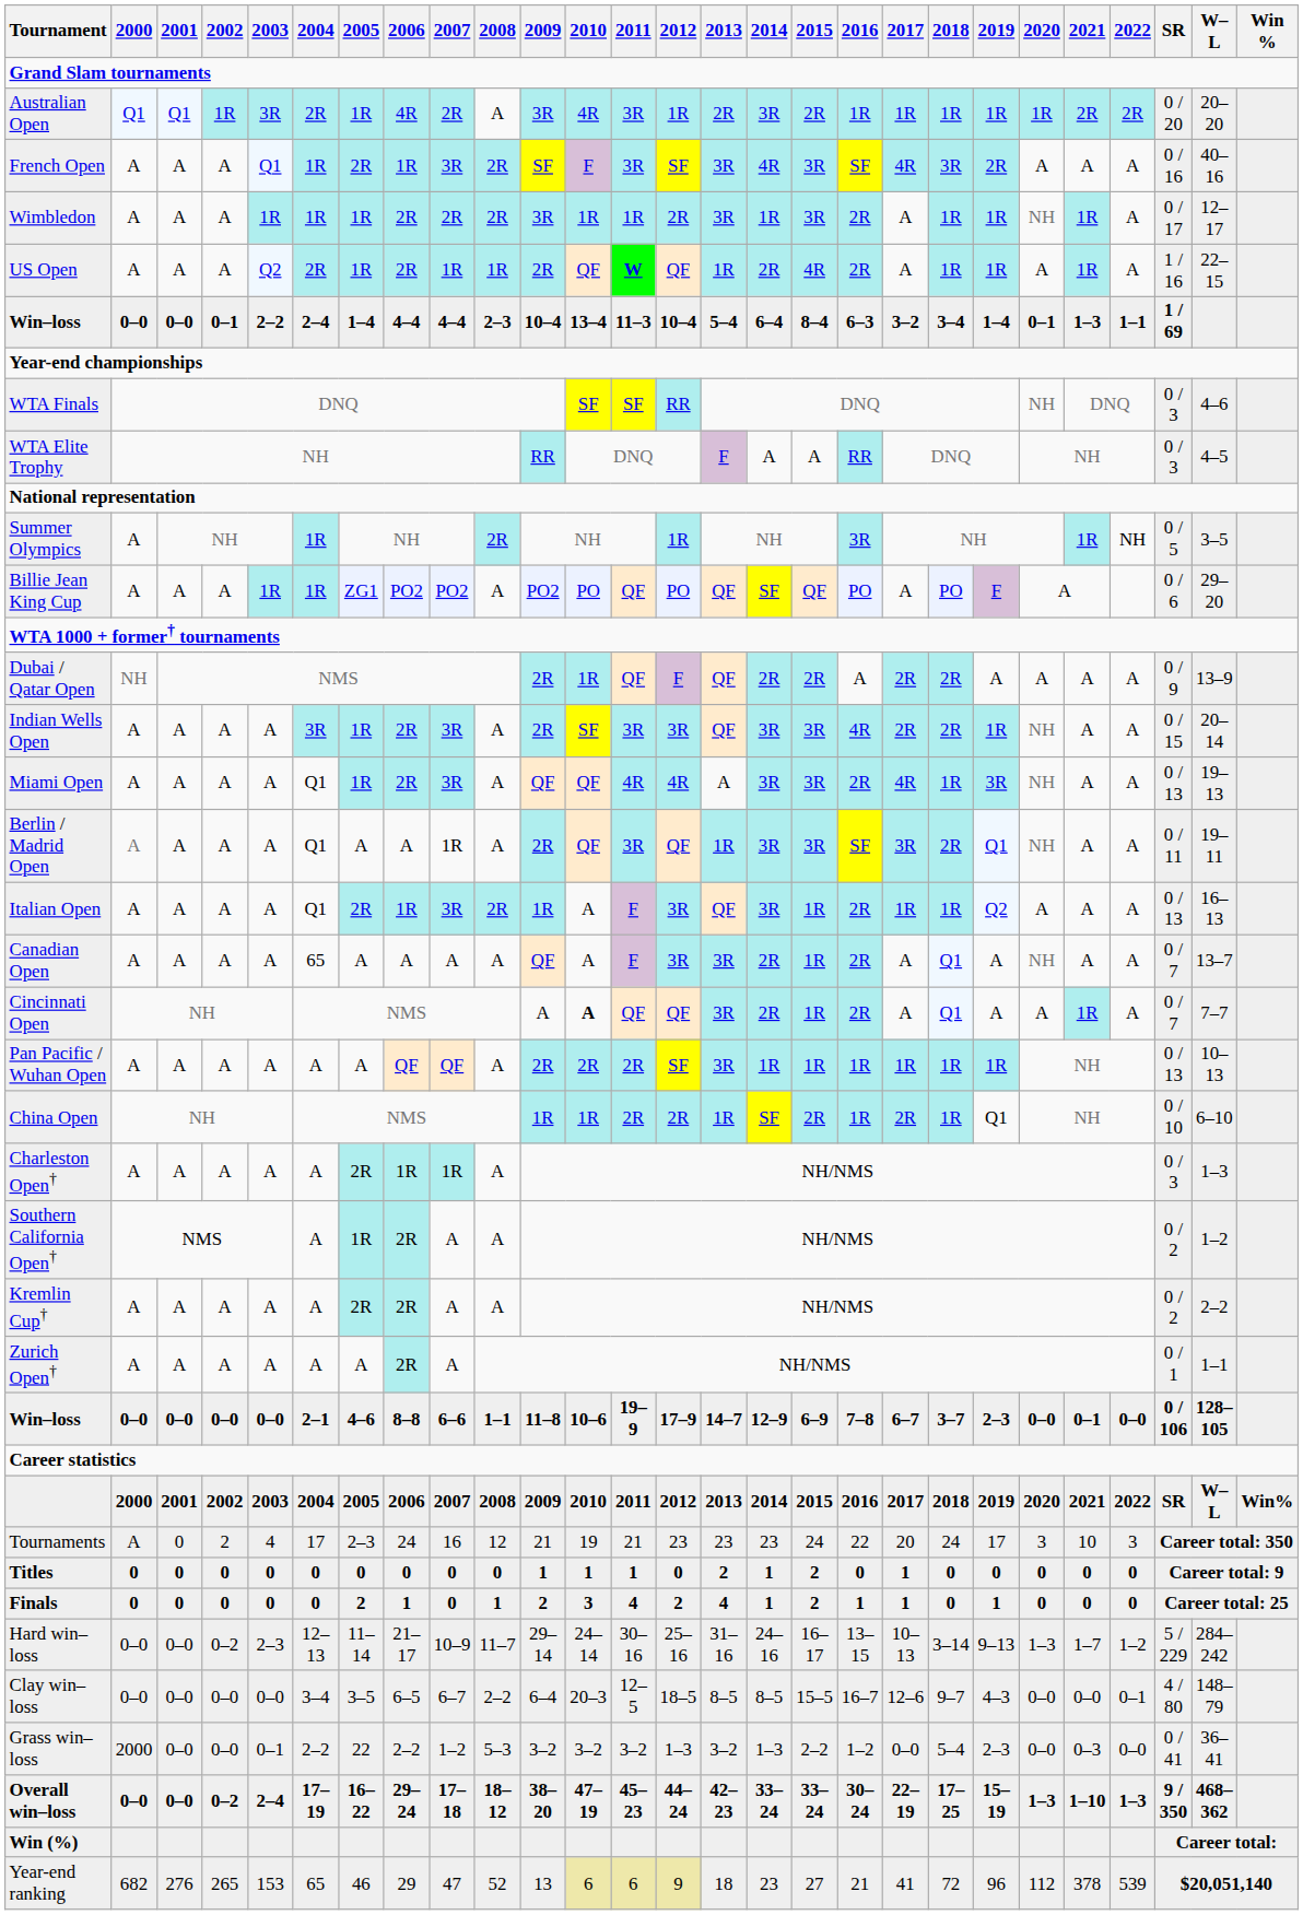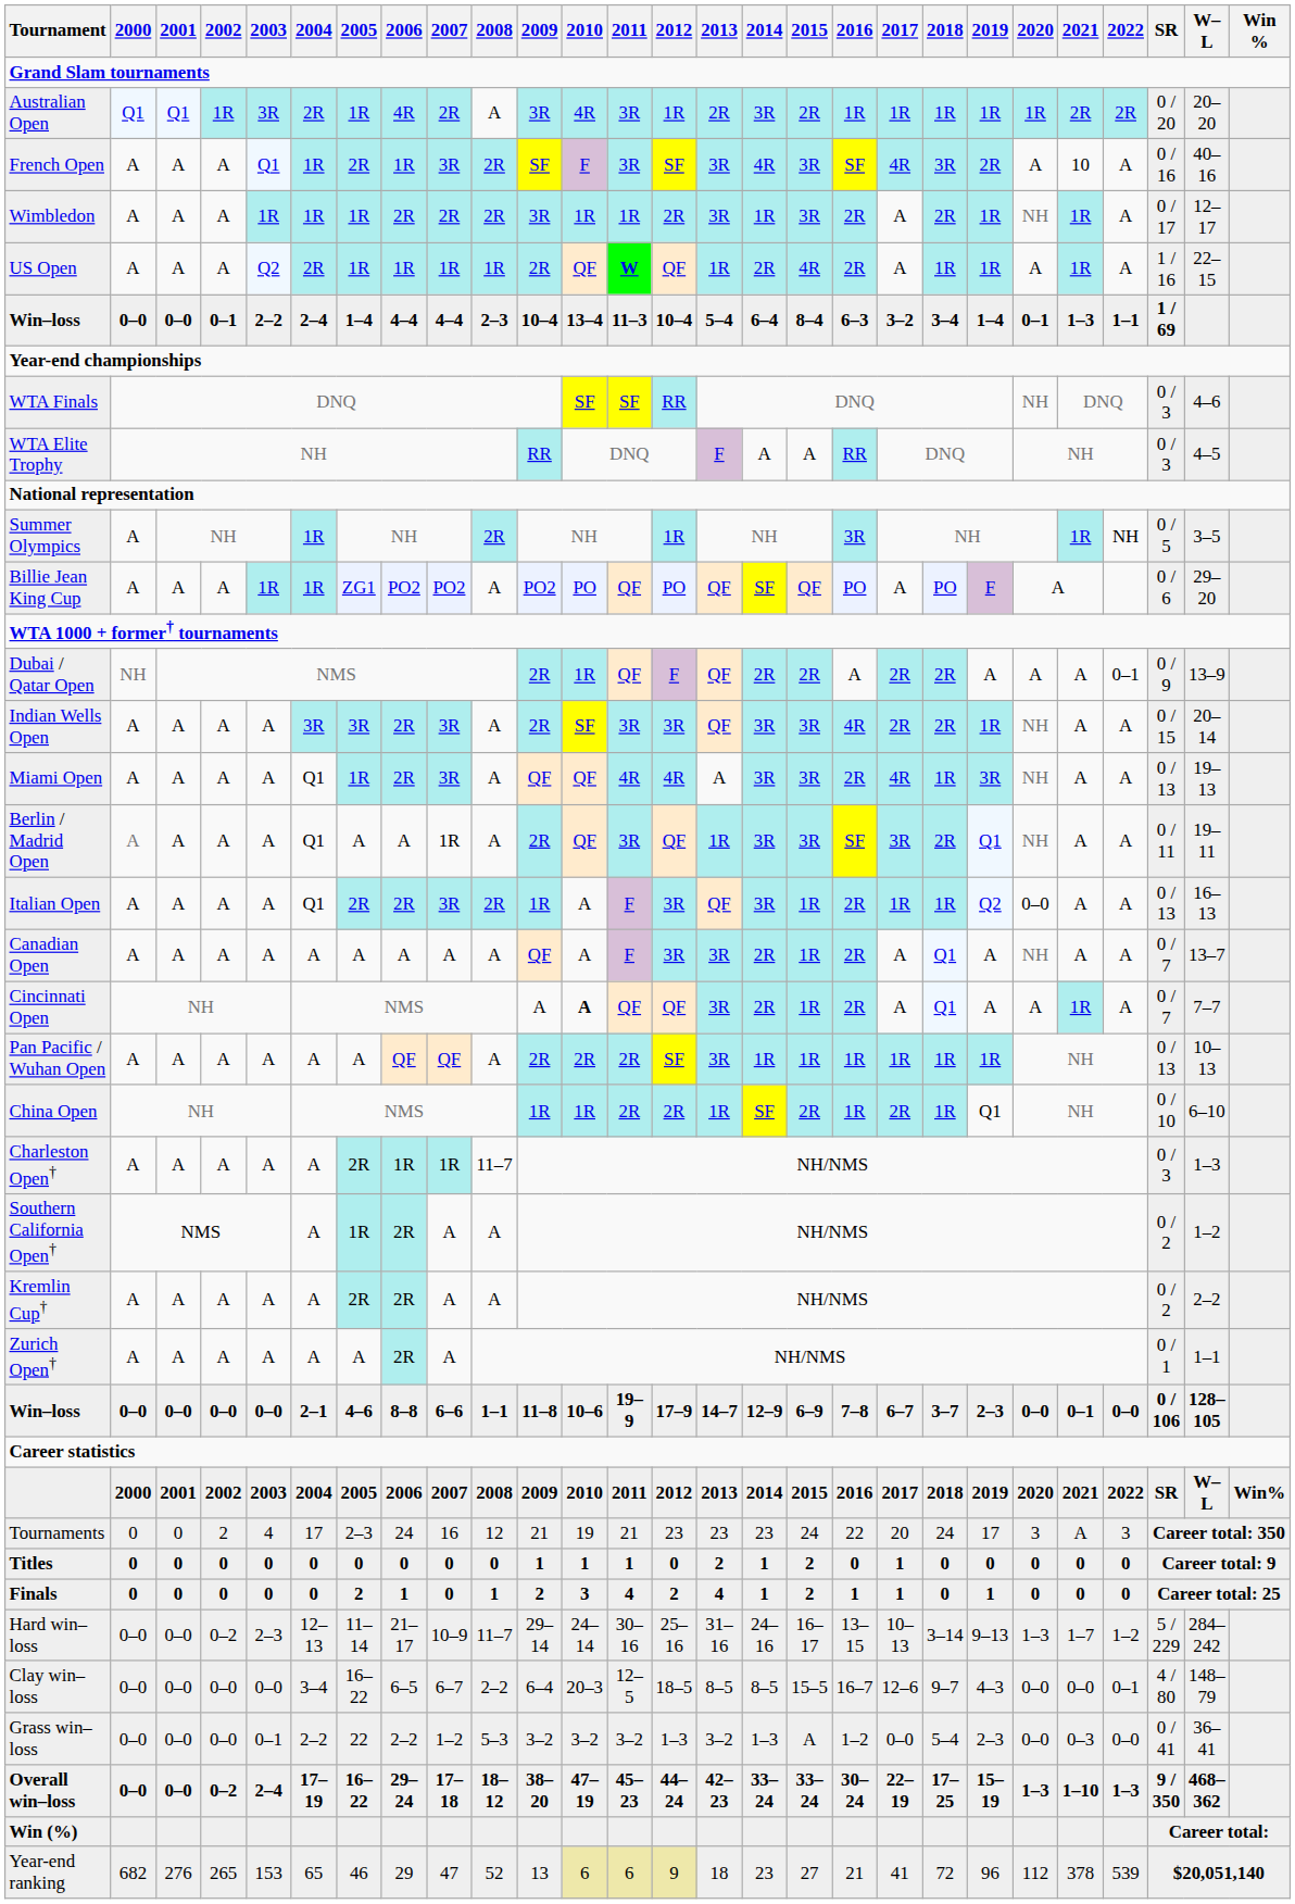French Open | 2021: A -> 10
Wimbledon | 2018: 1R -> 2R
US Open | 2006: 2R -> 1R
Dubai / Qatar Open | 2022: A -> 0–1
Indian Wells Open | 2005: 1R -> 3R
Italian Open | 2006: 1R -> 2R
Italian Open | 2020: A -> 0–0
Canadian Open | 2004: 65 -> A
Charleston Open† | 2008: A -> 11–7
Tournaments | 2000: A -> 0
Tournaments | 2021: 10 -> A
Clay win–loss | 2005: 3–5 -> 16–22
Grass win–loss | 2000: 2000 -> 0–0
Grass win–loss | 2015: 2–2 -> A
